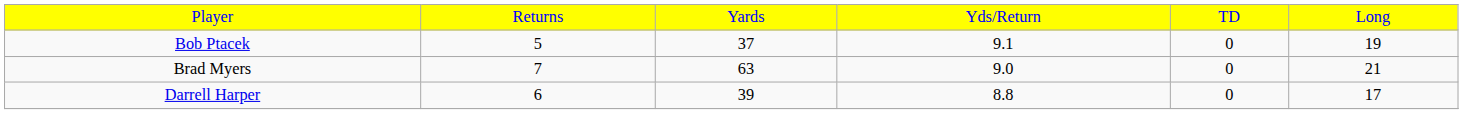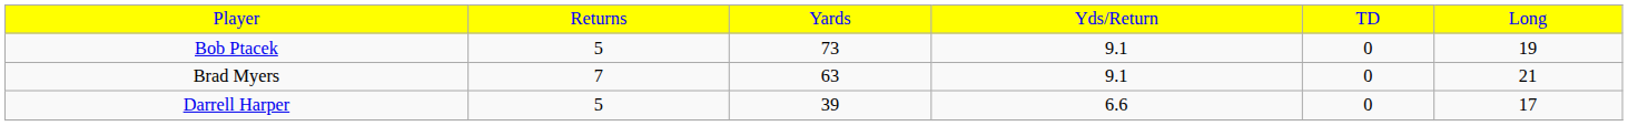Bob Ptacek | column 3: 37 -> 73
Brad Myers | column 4: 9.0 -> 9.1
Darrell Harper | column 2: 6 -> 5
Darrell Harper | column 4: 8.8 -> 6.6
